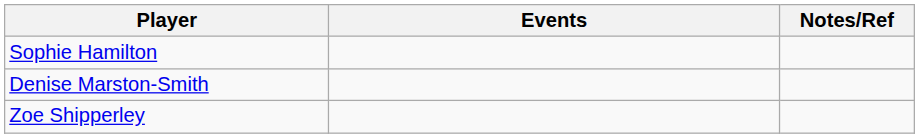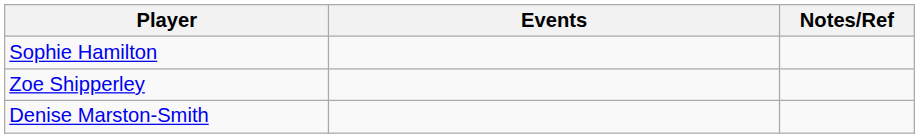rows swapped: Denise Marston-Smith <-> Zoe Shipperley
